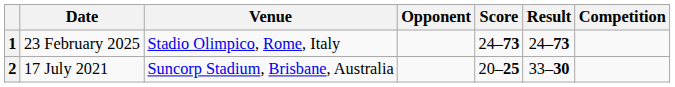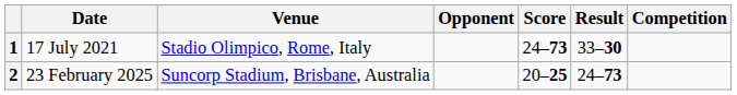1 | Date: 23 February 2025 -> 17 July 2021
1 | Result: 24–73 -> 33–30
2 | Date: 17 July 2021 -> 23 February 2025
2 | Result: 33–30 -> 24–73
